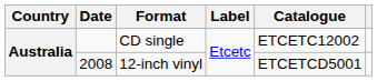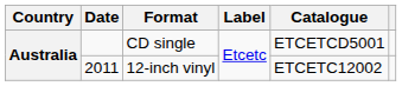CD single | Catalogue: ETCETC12002 -> ETCETCD5001
12-inch vinyl | Date: 2008 -> 2011
12-inch vinyl | Catalogue: ETCETCD5001 -> ETCETC12002
